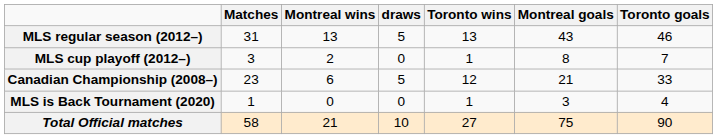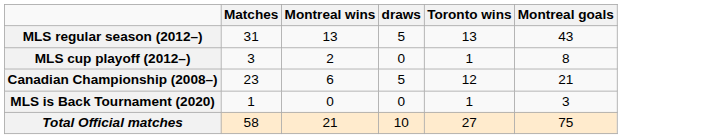- column: Toronto goals | 46 | 7 | 33 | 4 | 90
